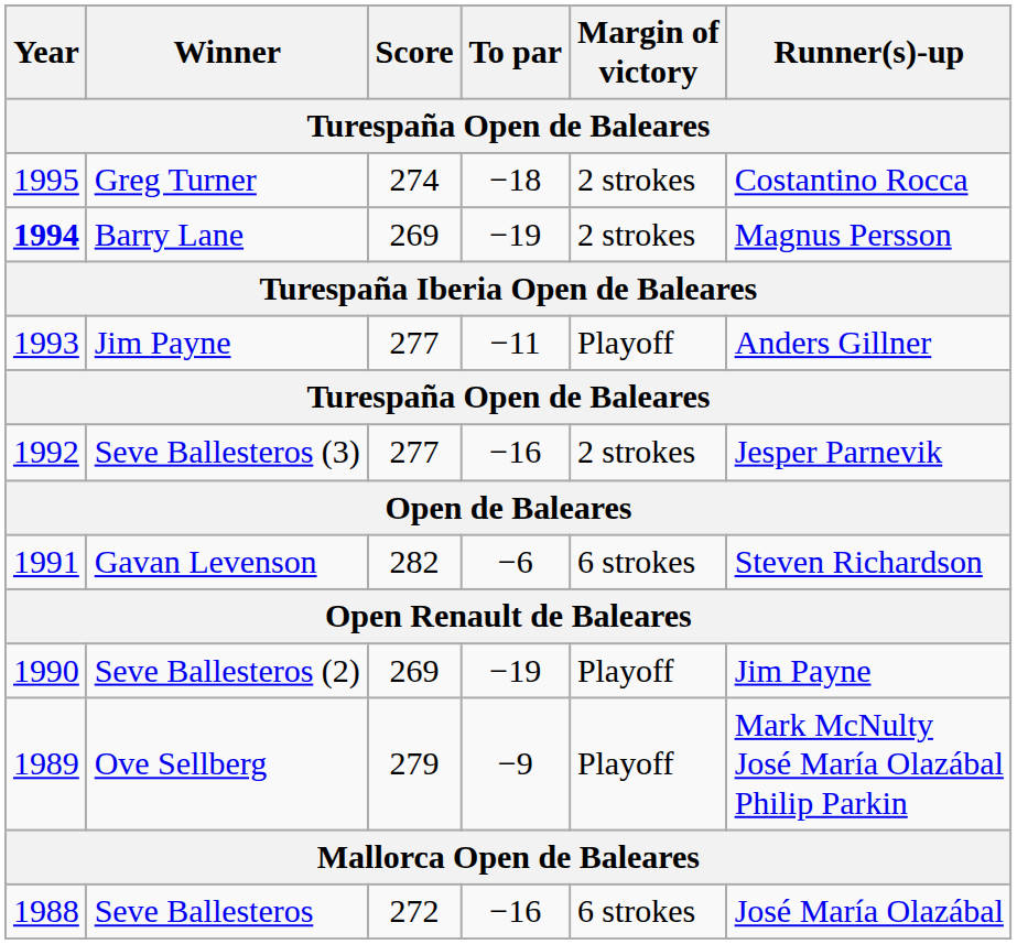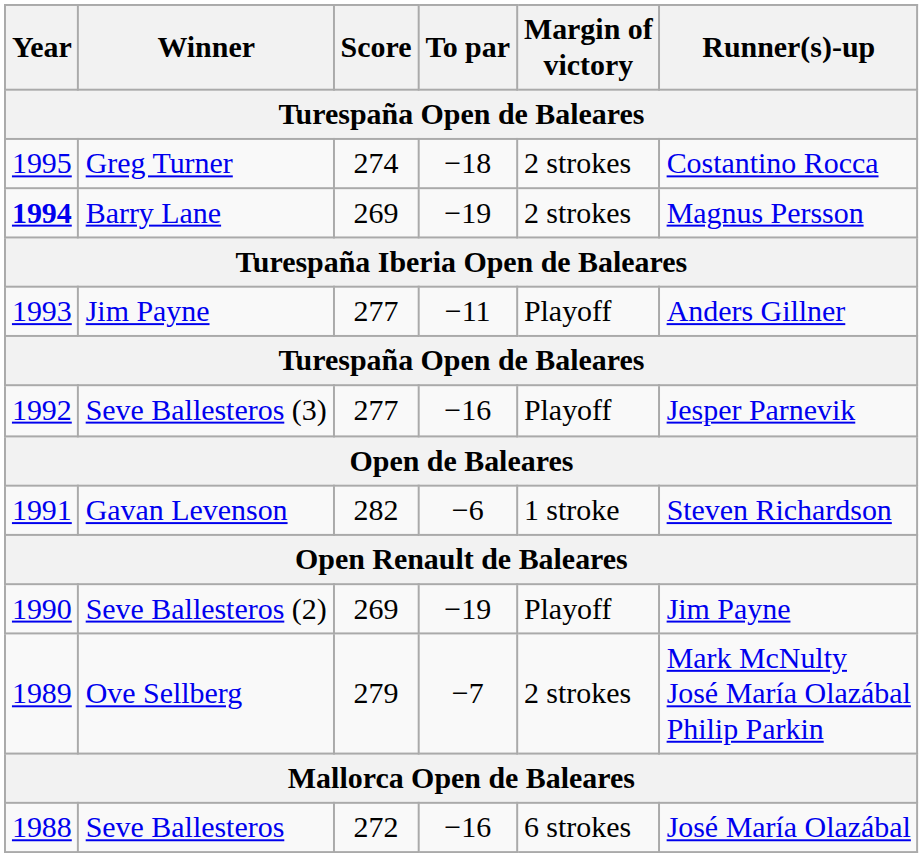Seve Ballesteros (3) | Margin of victory: 2 strokes -> Playoff
Gavan Levenson | Margin of victory: 6 strokes -> 1 stroke
Ove Sellberg | To par: −9 -> −7
Ove Sellberg | Margin of victory: Playoff -> 2 strokes
